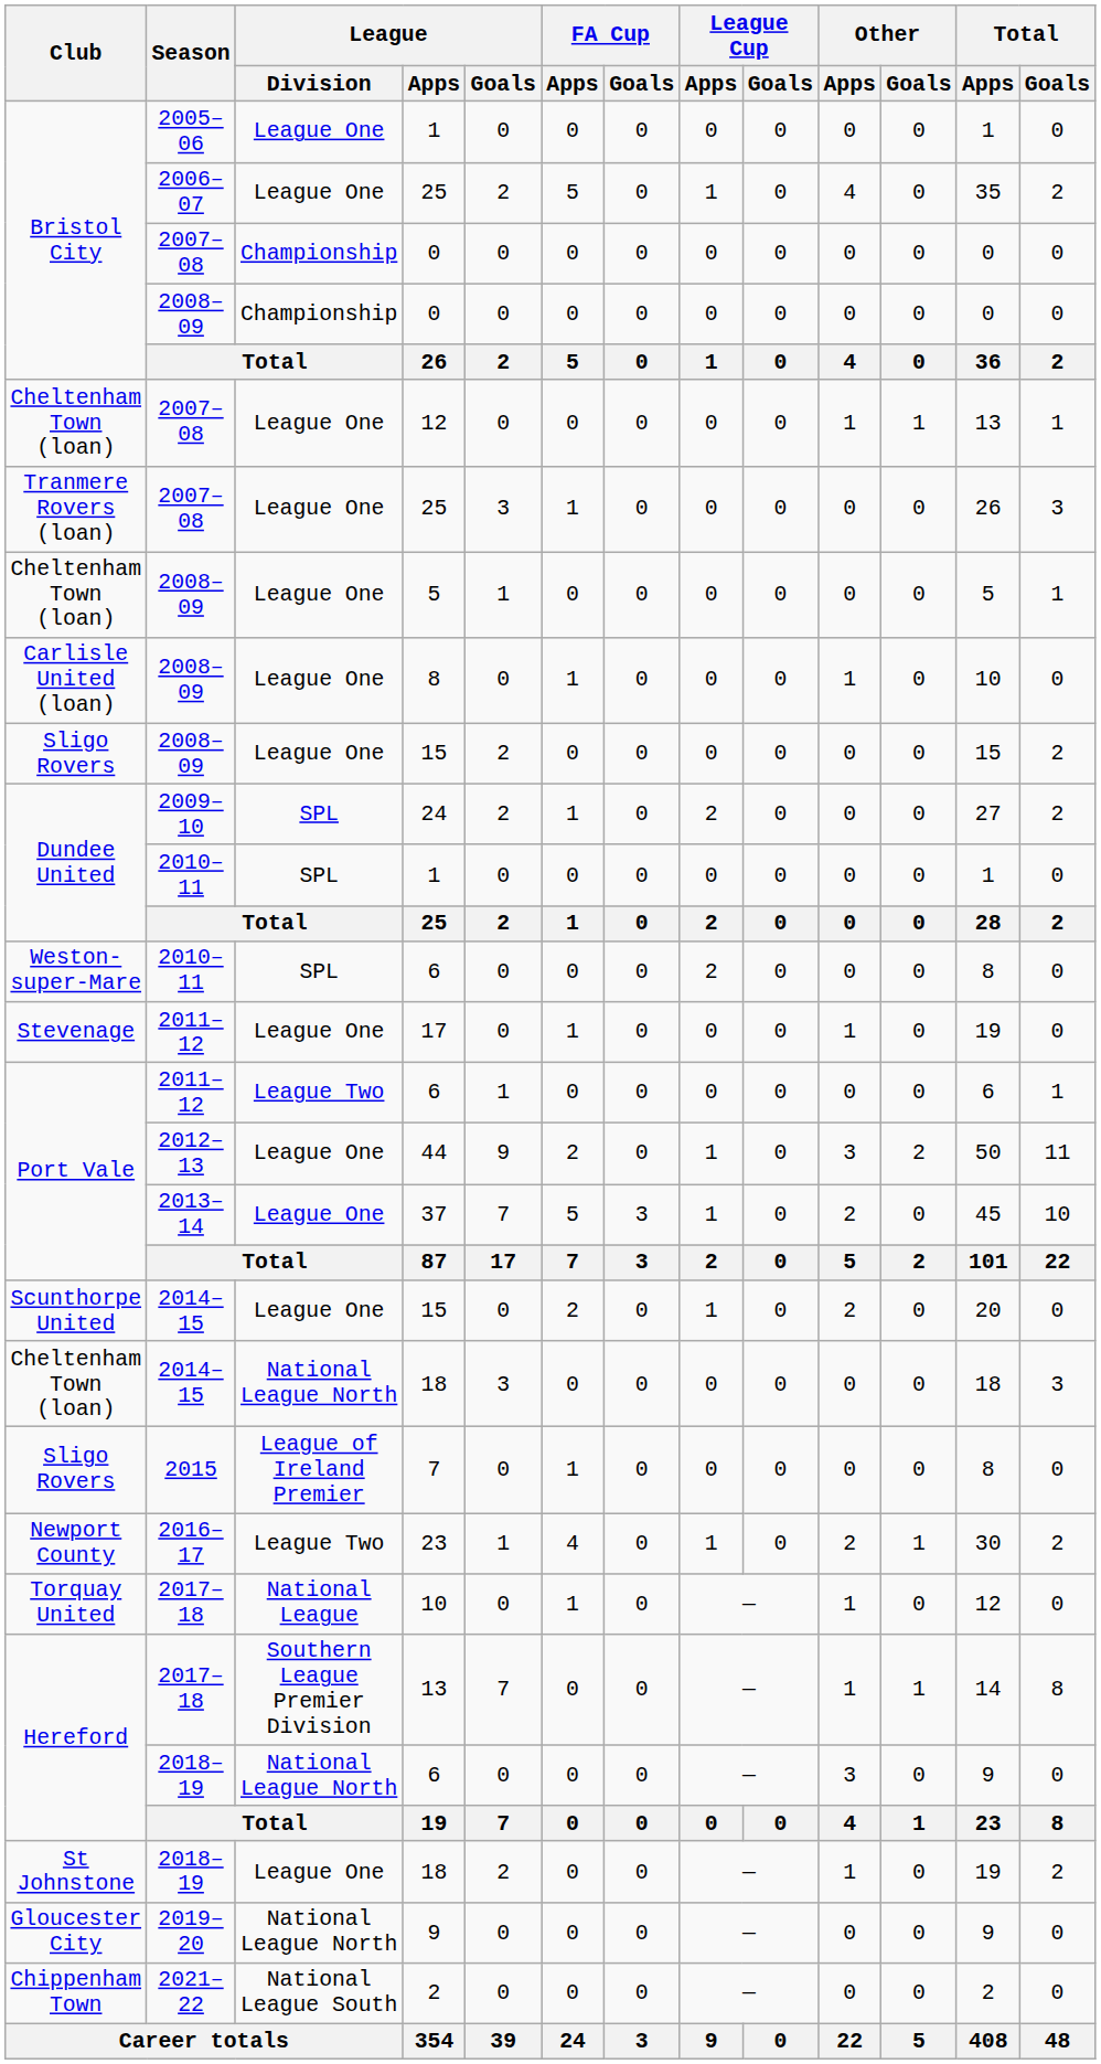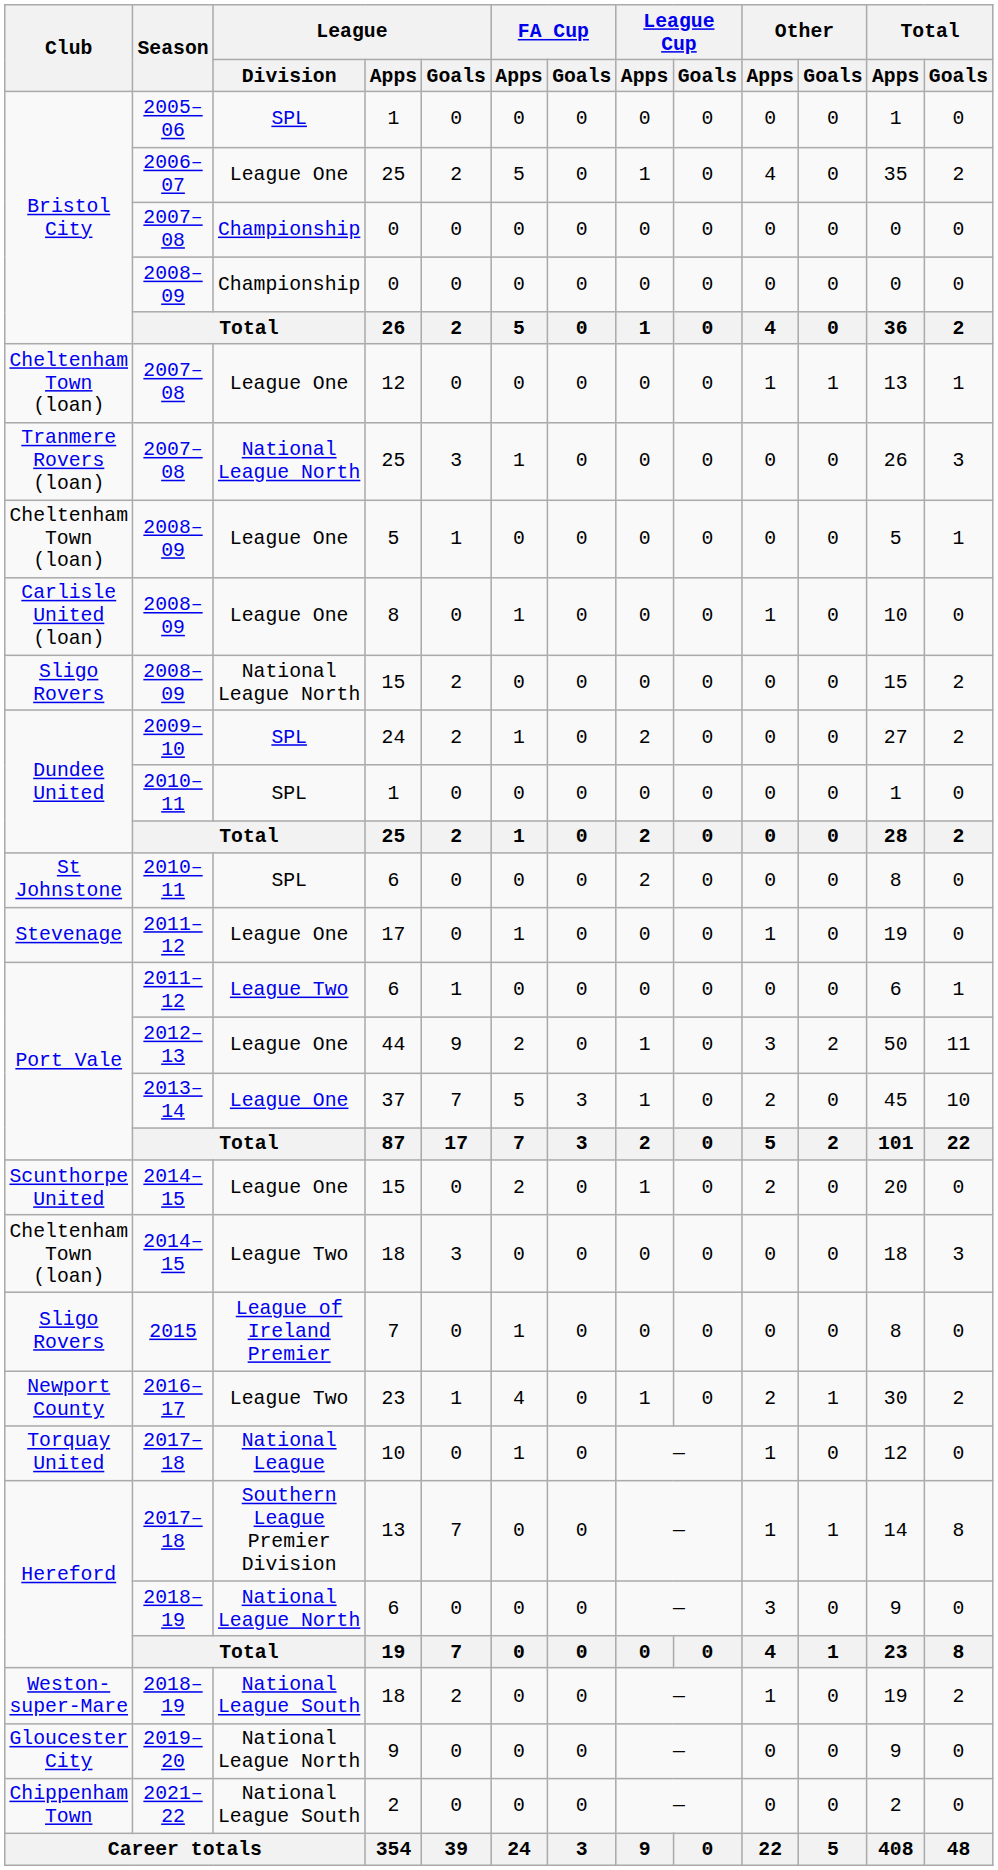2005–06 / 1 | League / Division: League One -> SPL
2007–08 / 25 | League / Division: League One -> National League North
2008–09 / 15 | League / Division: League One -> National League North
2010–11 / 6 | Club: Weston-super-Mare -> St Johnstone
2014–15 / 18 | League / Division: National League North -> League Two
2018–19 / 18 | Club: St Johnstone -> Weston-super-Mare
2018–19 / 18 | League / Division: League One -> National League South
